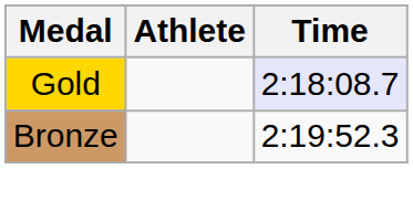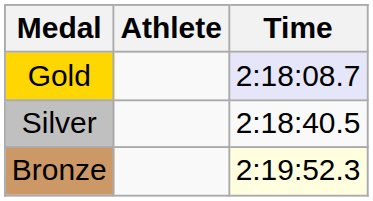+ row: Silver | 2:18:40.5
Bronze | Time: no background -> lightyellow background
